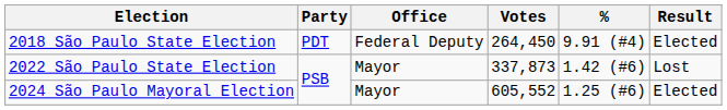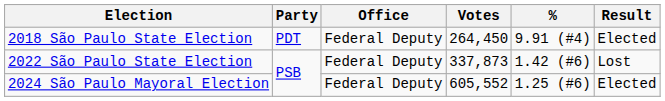2022 São Paulo State Election | Office: Mayor -> Federal Deputy
2024 São Paulo Mayoral Election | Office: Mayor -> Federal Deputy
